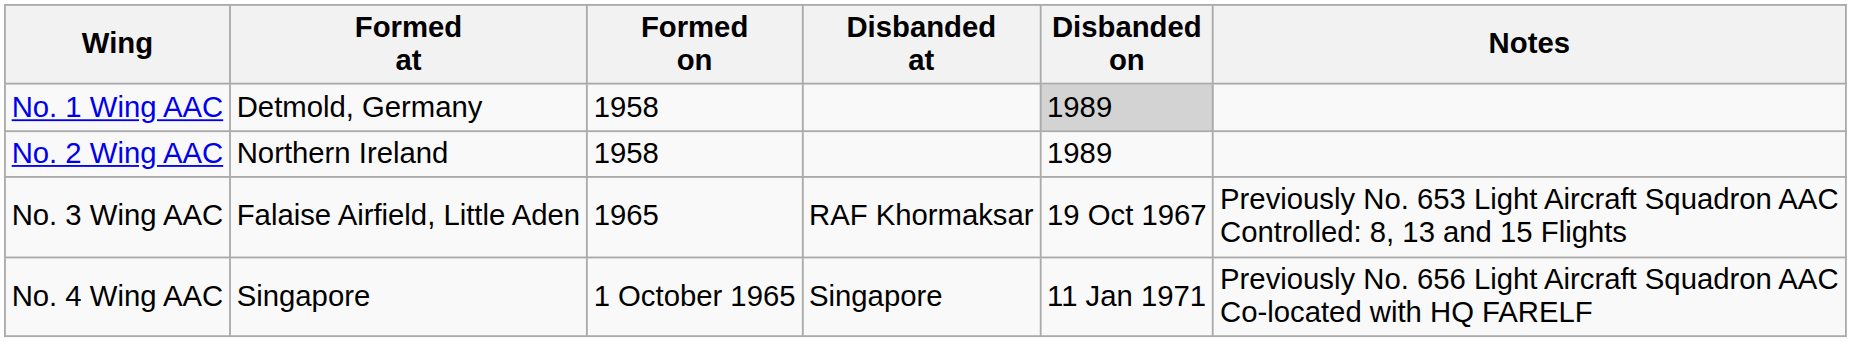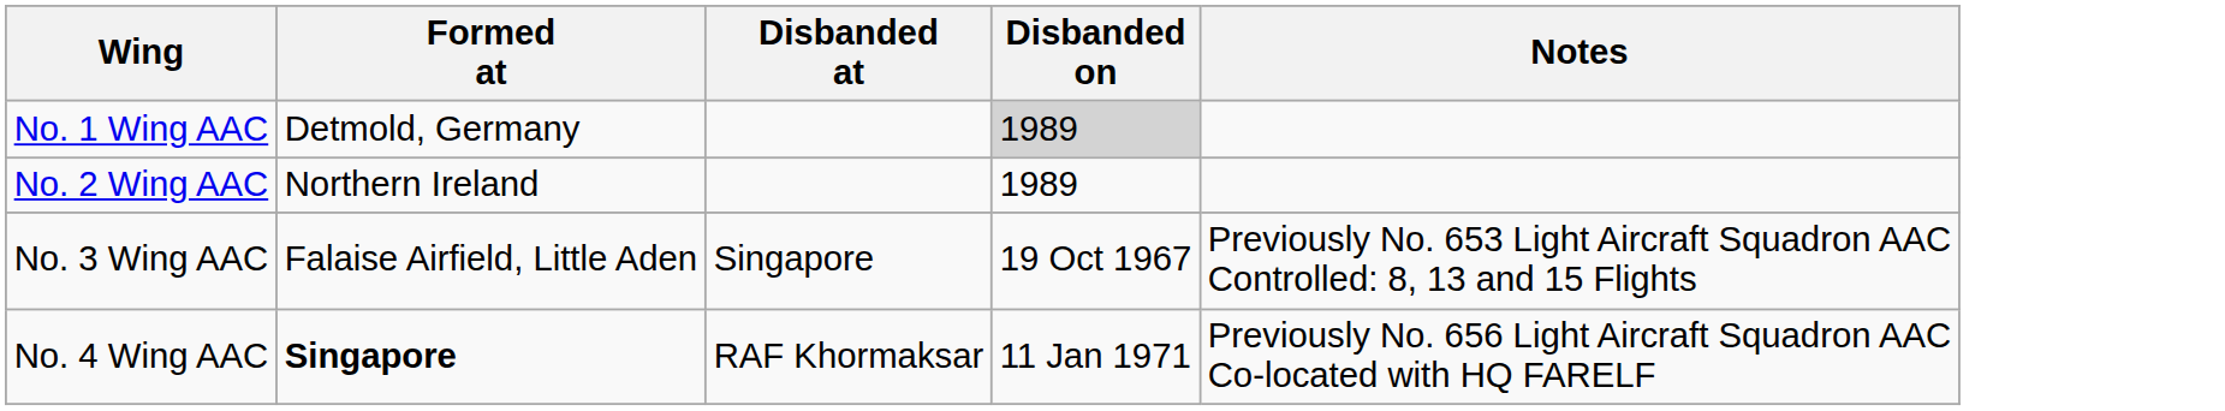- column: Formed on | 1958 | 1958 | 1965 | 1 October 1965
No. 3 Wing AAC | Disbanded at: RAF Khormaksar -> Singapore
No. 4 Wing AAC | Formed at: normal -> bold
No. 4 Wing AAC | Disbanded at: Singapore -> RAF Khormaksar
